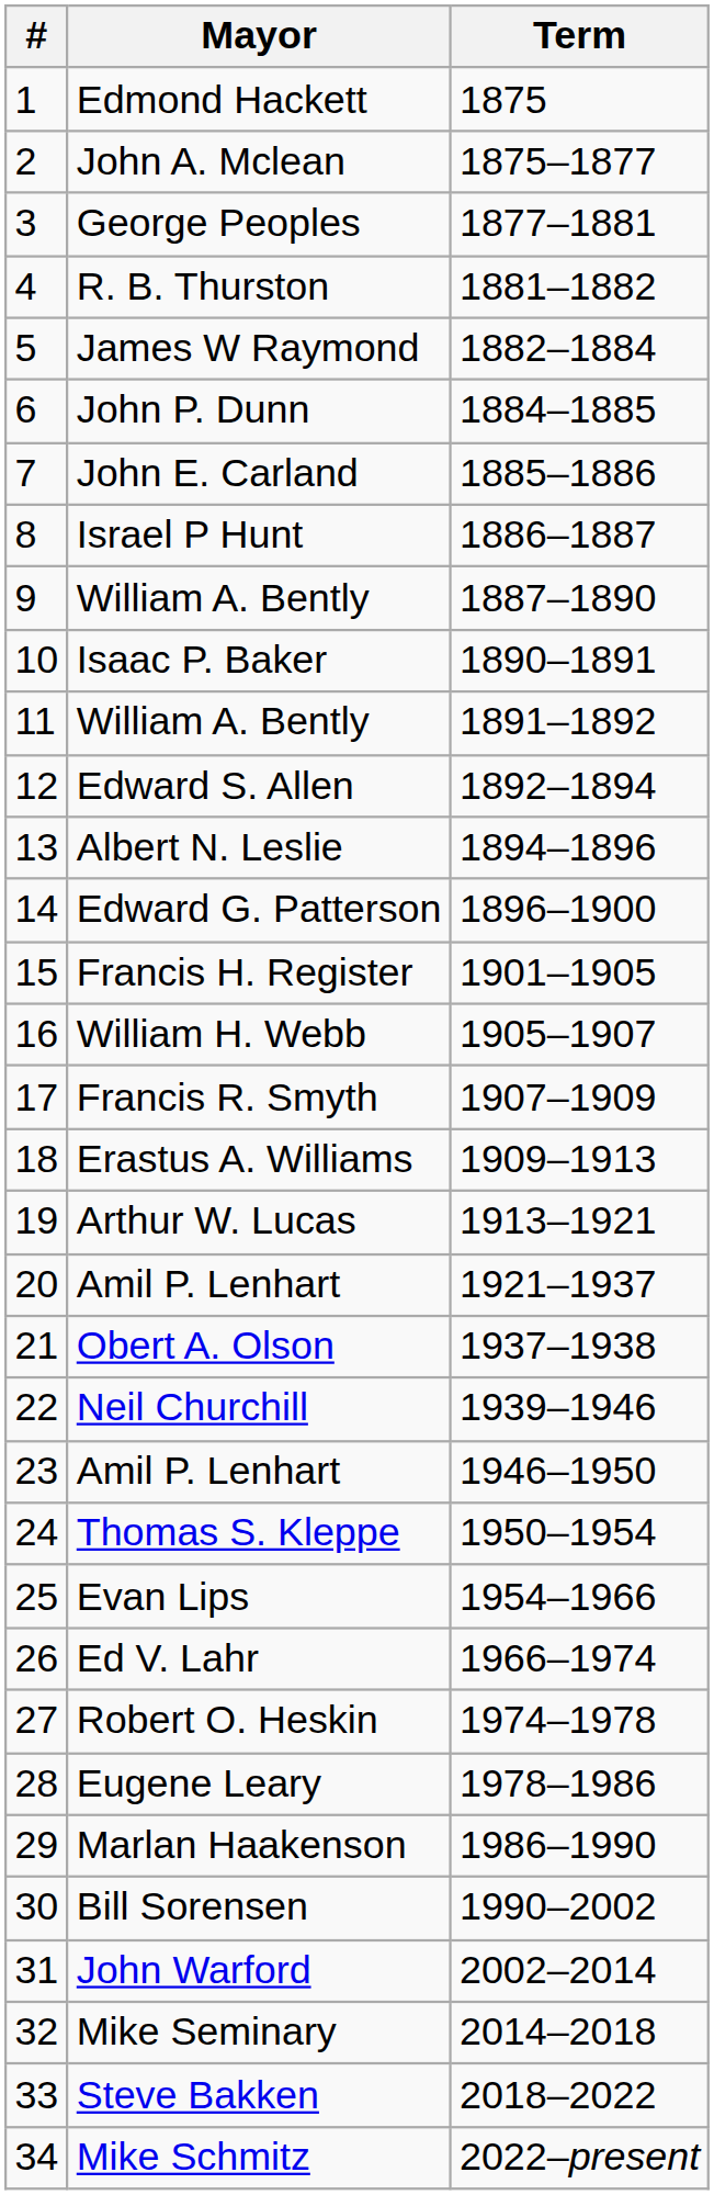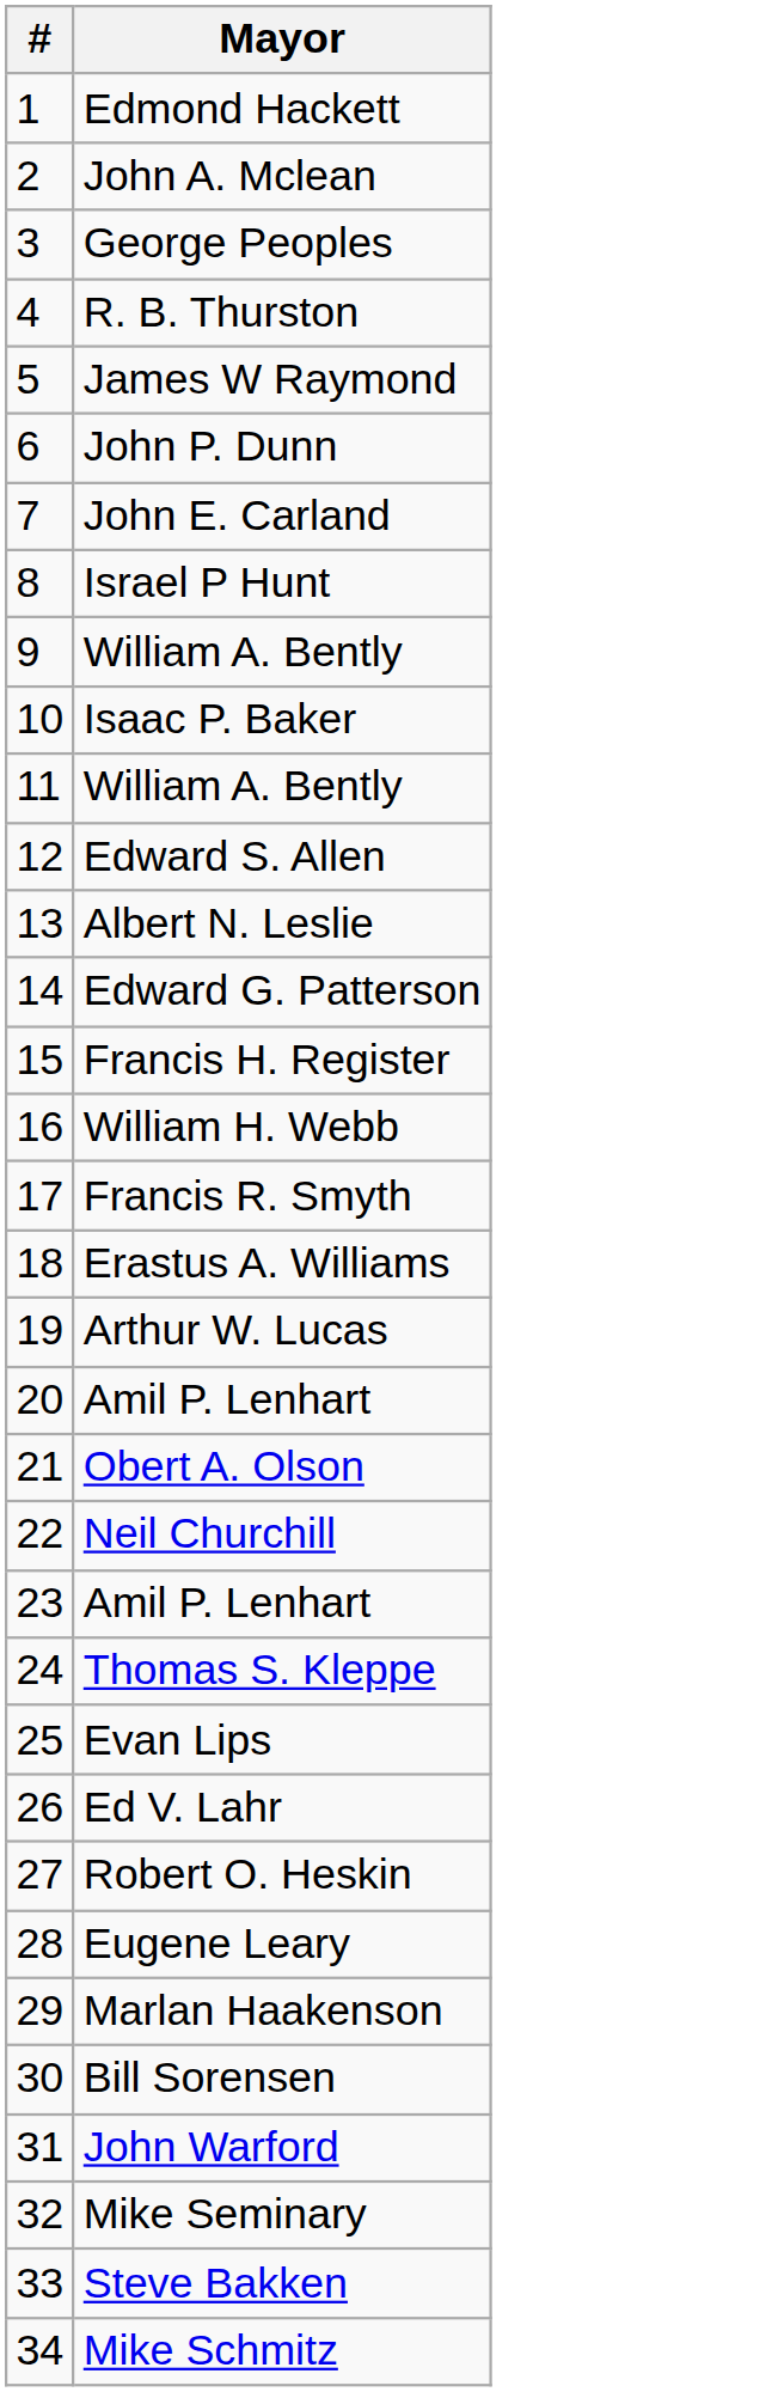- column: Term | 1875 | 1875–1877 | 1877–1881 | 1881–1882 | 1882–1884 | 1884–1885 | 1885–1886 | 1886–1887 | 1887–1890 | 1890–1891 | 1891–1892 | 1892–1894 | 1894–1896 | 1896–1900 | 1901–1905 | 1905–1907 | 1907–1909 | 1909–1913 | 1913–1921 | 1921–1937 | 1937–1938 | 1939–1946 | 1946–1950 | 1950–1954 | 1954–1966 | 1966–1974 | 1974–1978 | 1978–1986 | 1986–1990 | 1990–2002 | 2002–2014 | 2014–2018 | 2018–2022 | 2022–present
